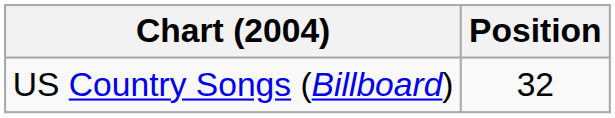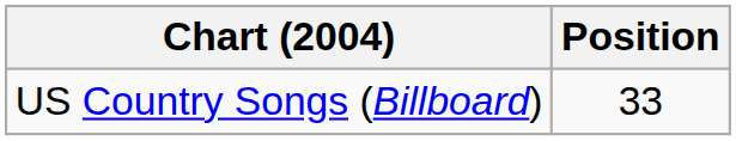US Country Songs (Billboard) | Position: 32 -> 33
